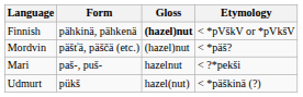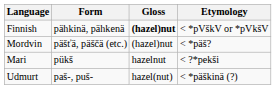Mari | Form: paš-, puš- -> pükš
Udmurt | Form: pükš -> paš-, puš-
